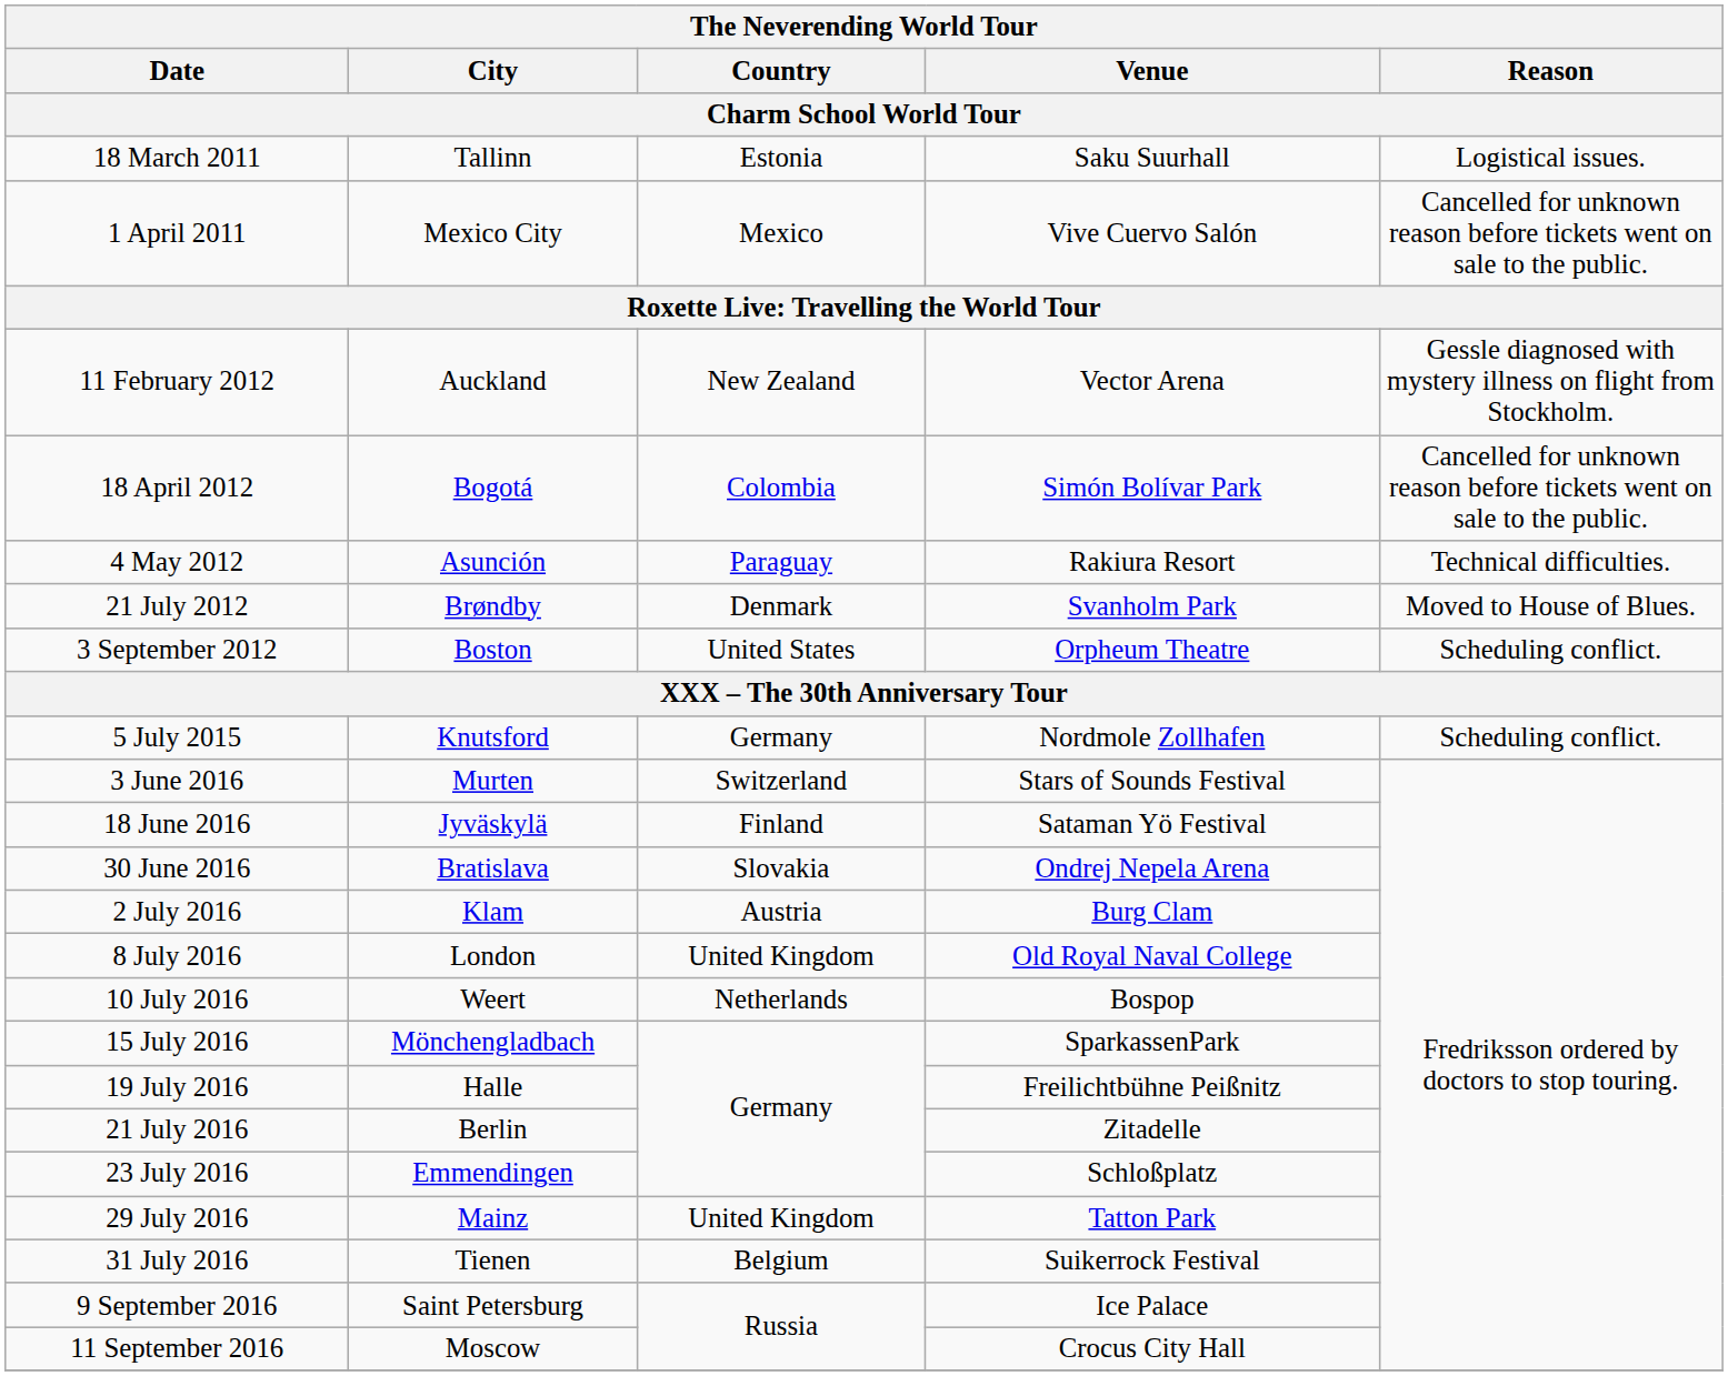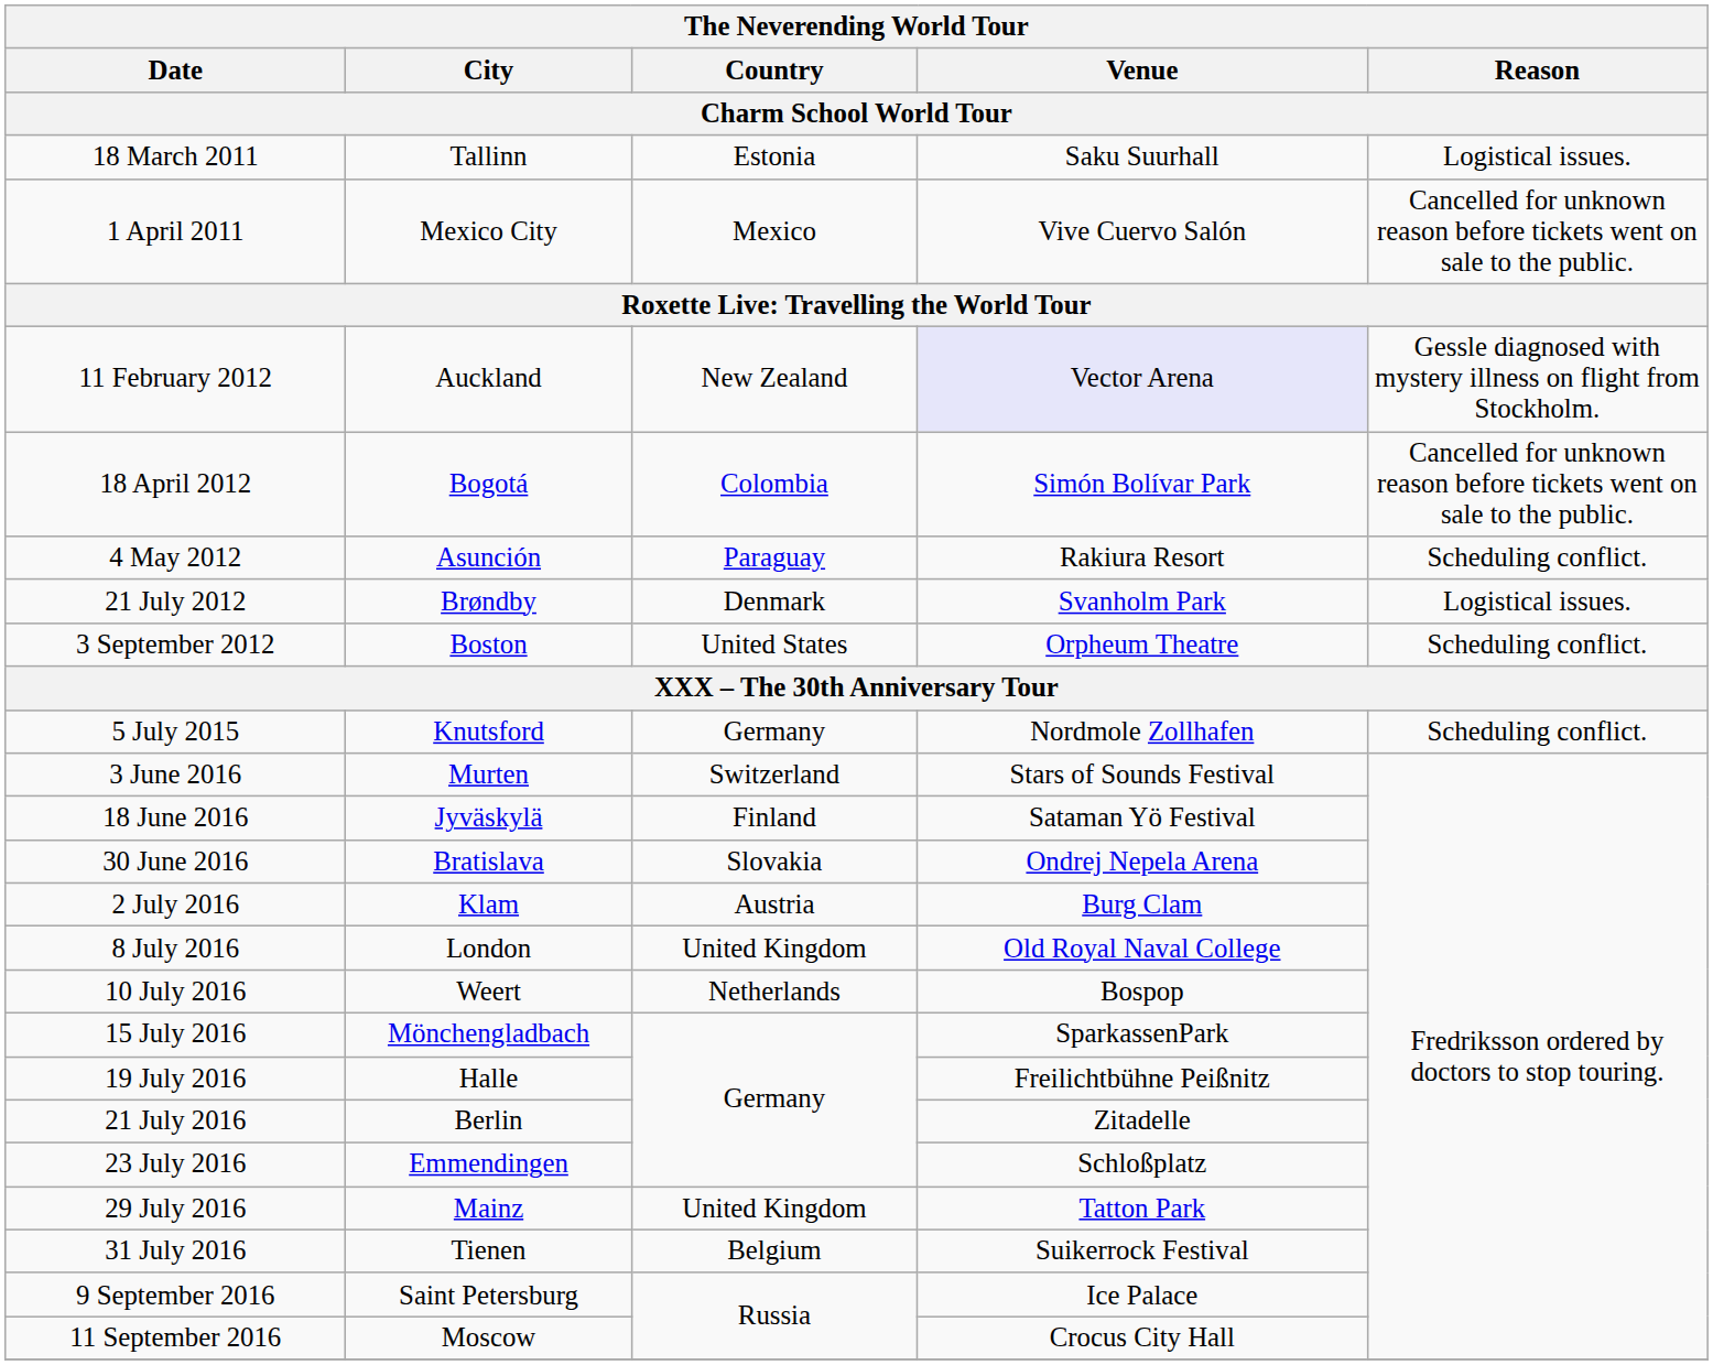11 February 2012 | Venue: no background -> lavender background
4 May 2012 | Reason: Technical difficulties. -> Scheduling conflict.
21 July 2012 | Reason: Moved to House of Blues. -> Logistical issues.
